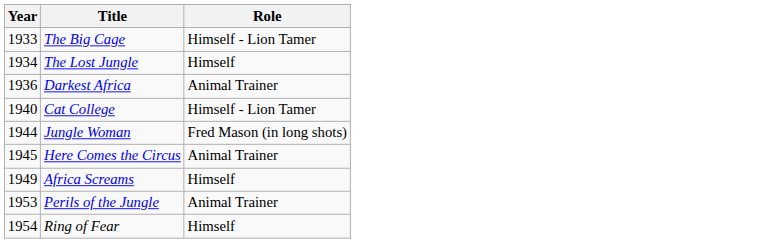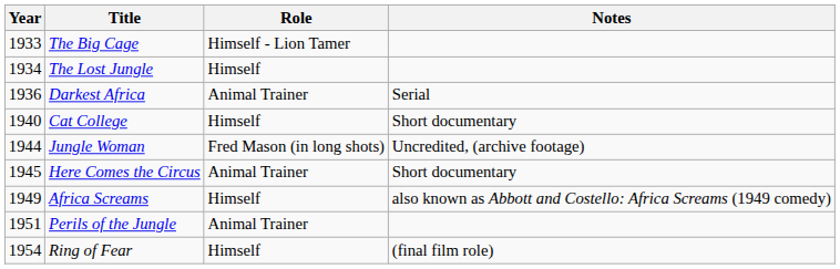+ column: Notes | Serial | Short documentary | Uncredited, (archive footage) | Short documentary | also known as Abbott and Costello: Africa Screams (1949 comedy) | (final film role)
Cat College | Role: Himself - Lion Tamer -> Himself
Perils of the Jungle | Year: 1953 -> 1951
